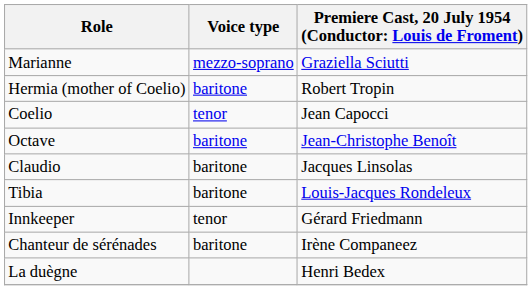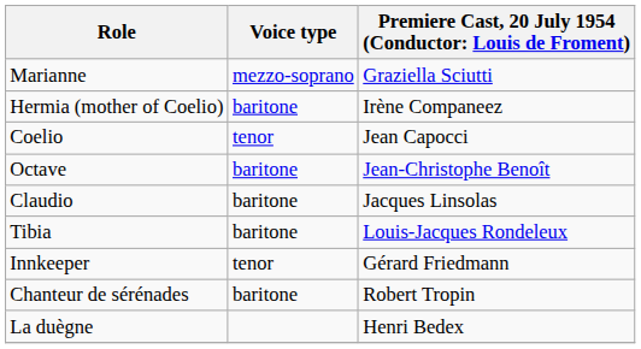Hermia (mother of Coelio) | column 3: Robert Tropin -> Irène Companeez
Chanteur de sérénades | column 3: Irène Companeez -> Robert Tropin
